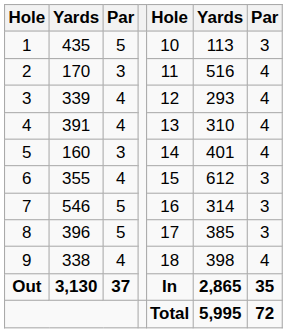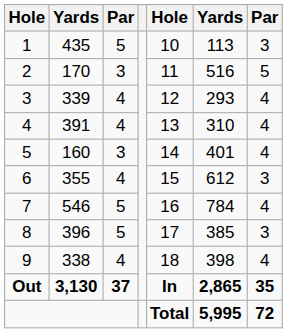2 | column 7: 4 -> 5
7 | column 6: 314 -> 784
7 | column 7: 3 -> 4
